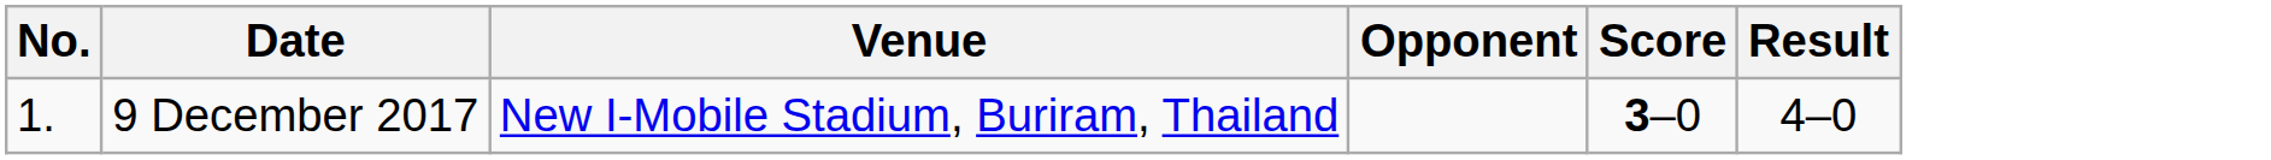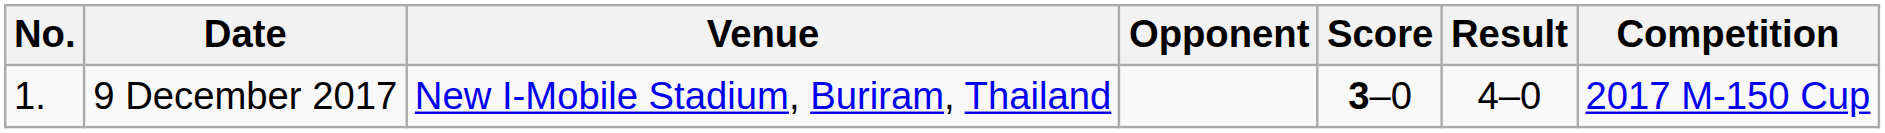+ column: Competition | 2017 M-150 Cup
